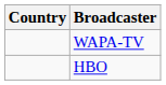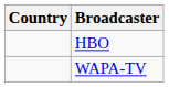rows swapped: WAPA-TV <-> HBO
